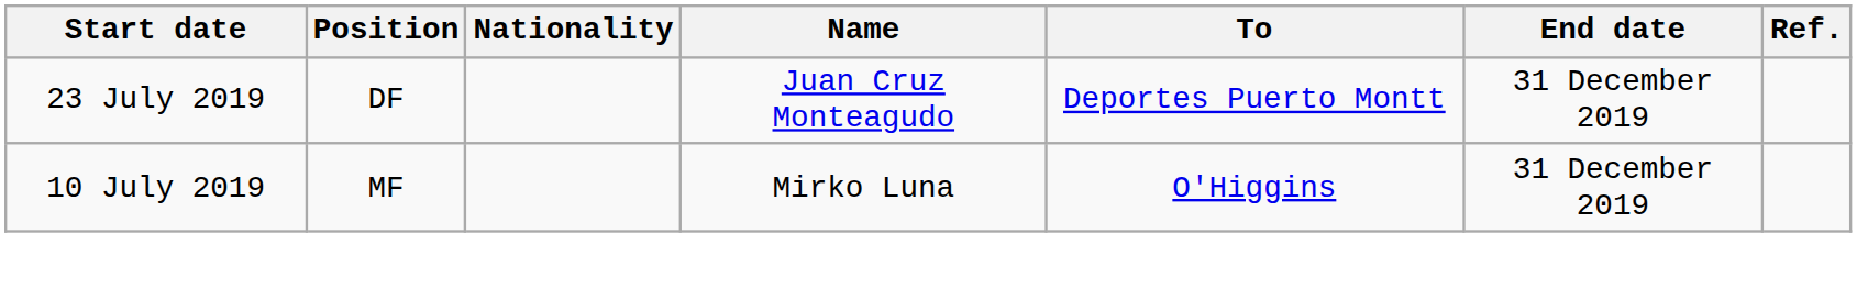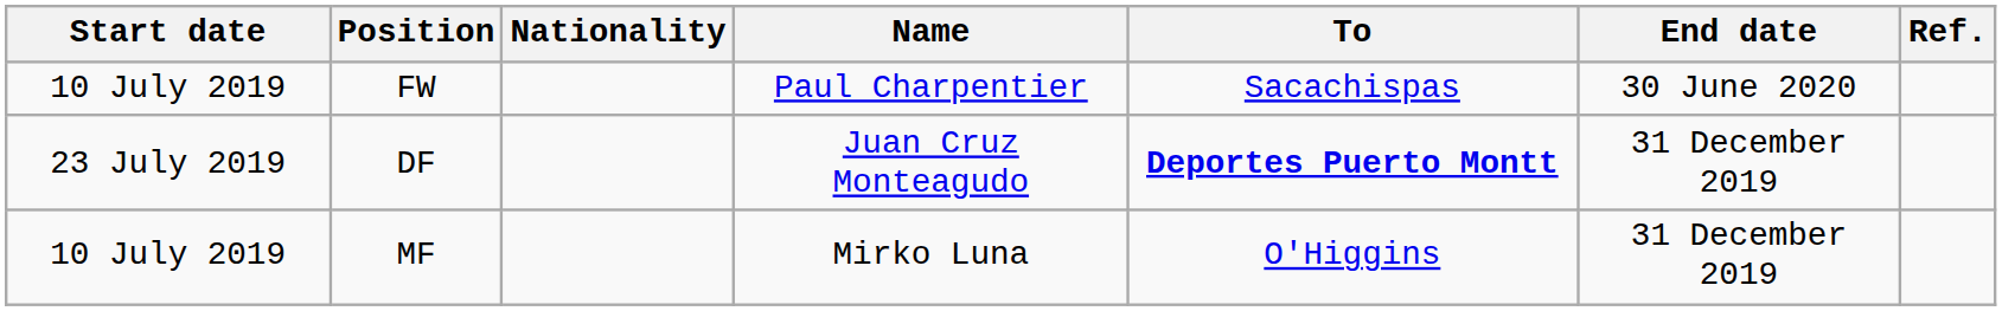+ row: 10 July 2019 | FW | Paul Charpentier | Sacachispas | 30 June 2020
DF | To: normal -> bold
